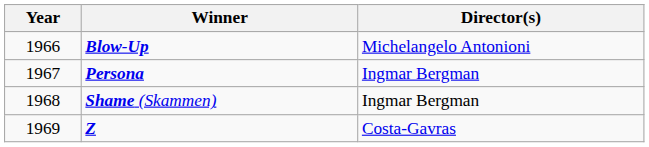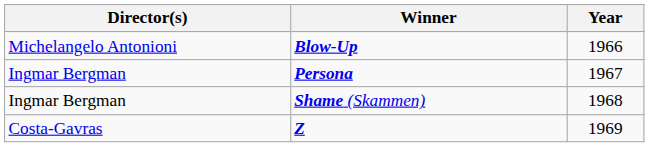columns swapped: Year <-> Director(s)
